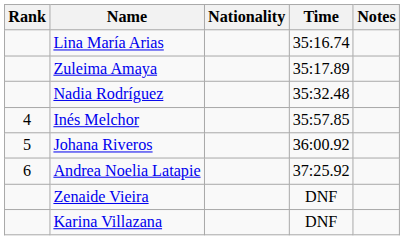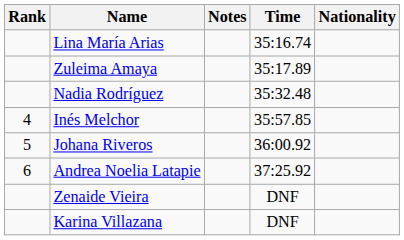columns swapped: Nationality <-> Notes
